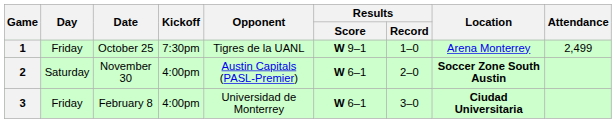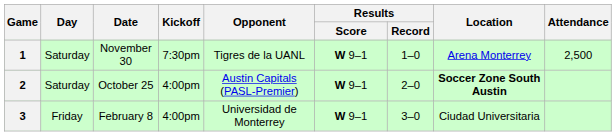1 | Day: Friday -> Saturday
1 | Date: October 25 -> November 30
1 | Attendance: 2,499 -> 2,500
2 | Date: November 30 -> October 25
2 | Results / Score: W 6–1 -> W 9–1
3 | Results / Score: W 6–1 -> W 9–1
3 | Location: bold -> normal
